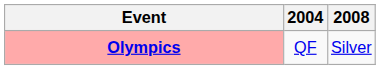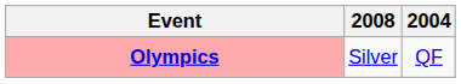columns swapped: 2004 <-> 2008
